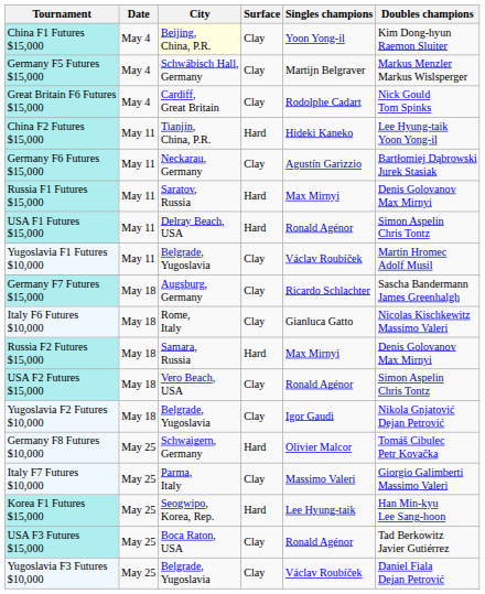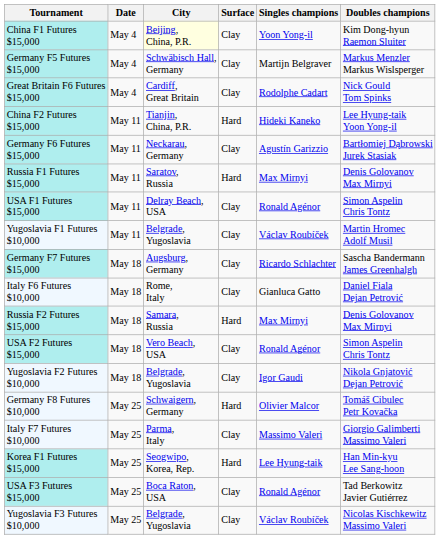USA F1 Futures $15,000 | Surface: Hard -> Clay
Italy F6 Futures $10,000 | Doubles champions: Nicolas Kischkewitz Massimo Valeri -> Daniel Fiala Dejan Petrović
Yugoslavia F3 Futures $10,000 | Doubles champions: Daniel Fiala Dejan Petrović -> Nicolas Kischkewitz Massimo Valeri
